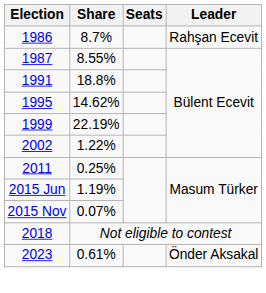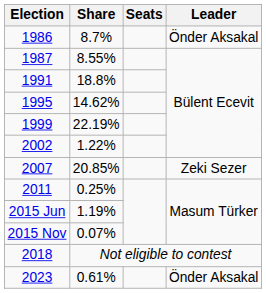1986 | Leader: Rahşan Ecevit -> Önder Aksakal
+ row: 2007 | 20.85% | Zeki Sezer
